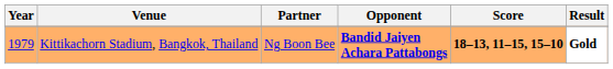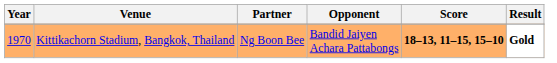Kittikachorn Stadium, Bangkok, Thailand | Year: 1979 -> 1970
Kittikachorn Stadium, Bangkok, Thailand | Opponent: bold -> normal
